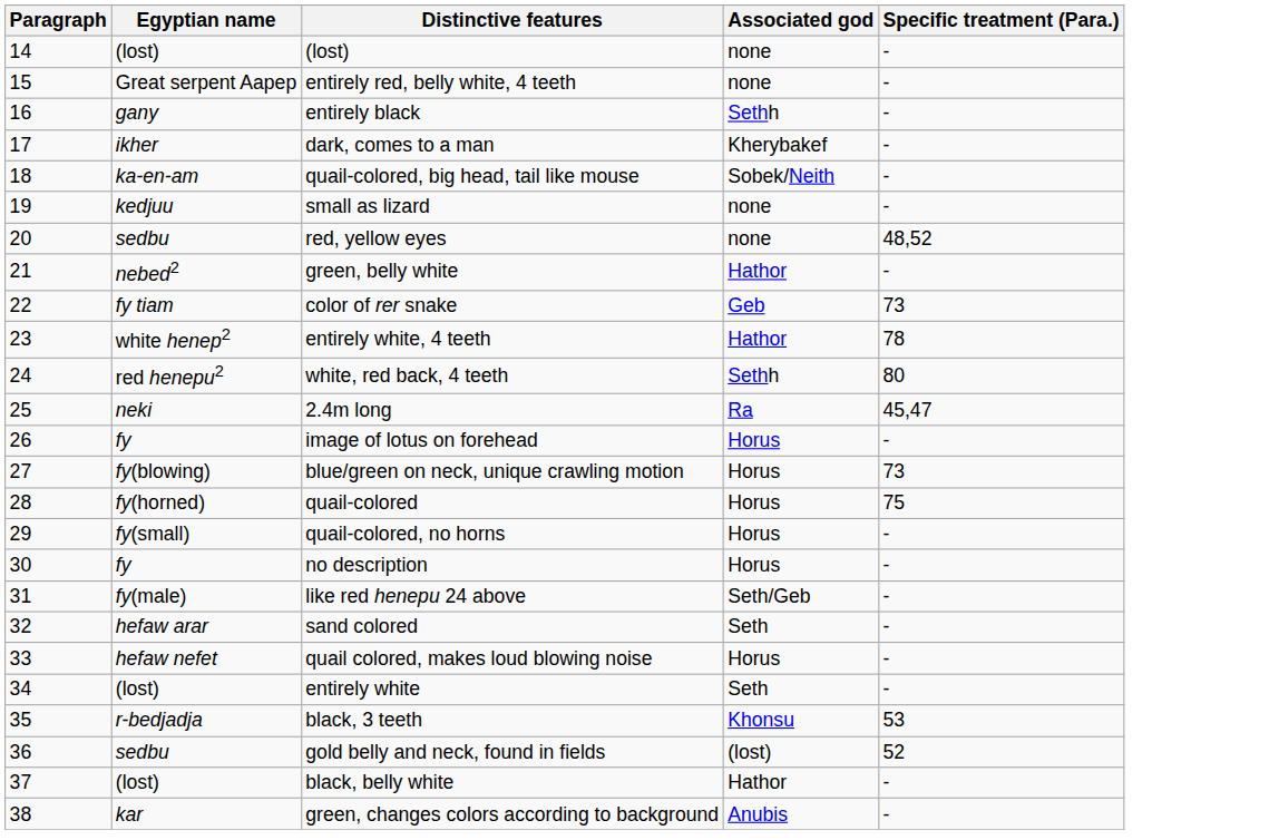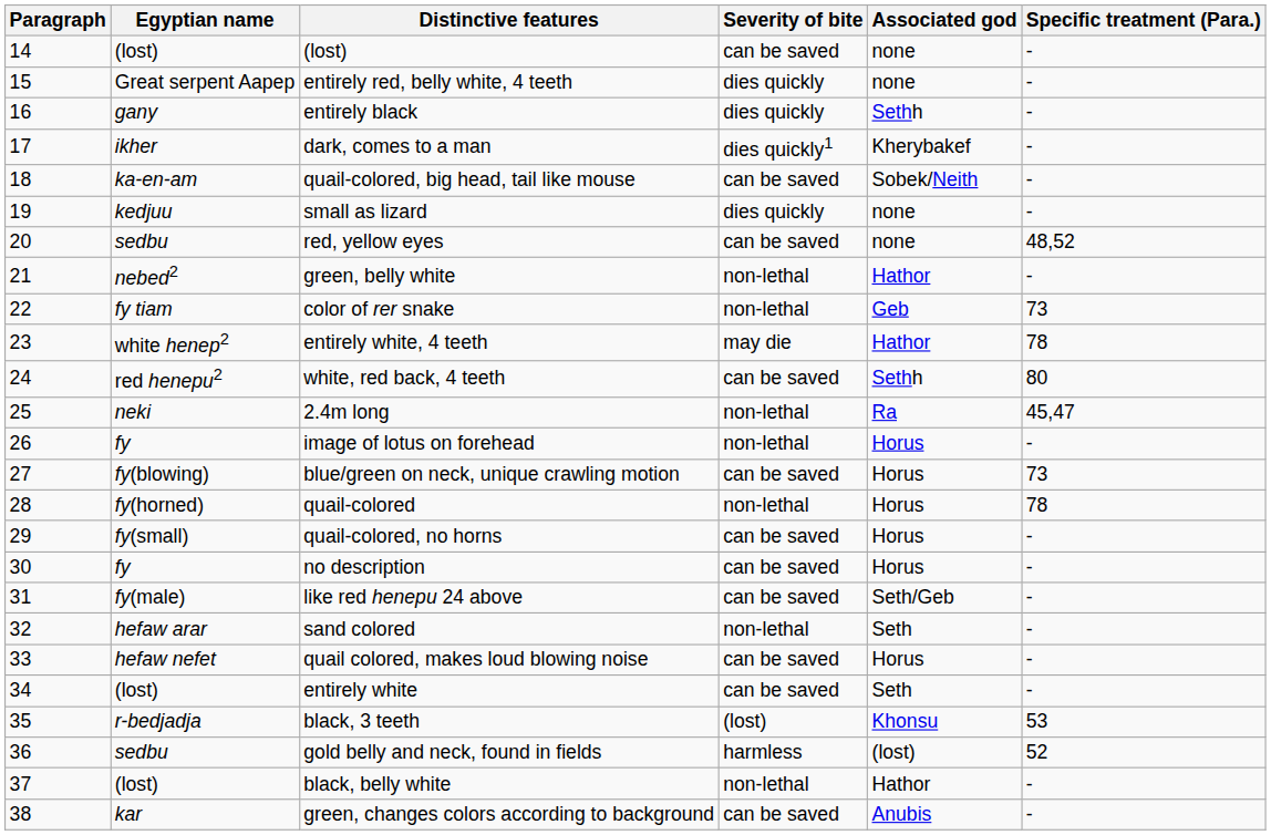+ column: Severity of bite | can be saved | dies quickly | dies quickly | dies quickly1 | can be saved | dies quickly | can be saved | non-lethal | non-lethal | may die | can be saved | non-lethal | non-lethal | can be saved | non-lethal | can be saved | can be saved | can be saved | non-lethal | can be saved | can be saved | (lost) | harmless | non-lethal | can be saved
quail-colored | Specific treatment (Para.): 75 -> 78
